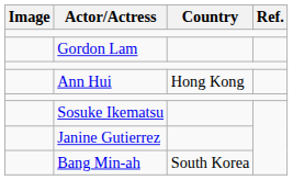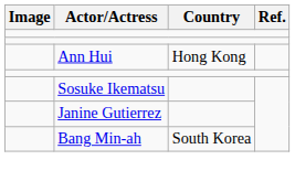- row: Gordon Lam
